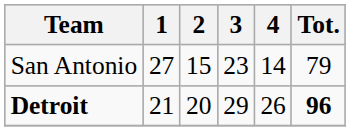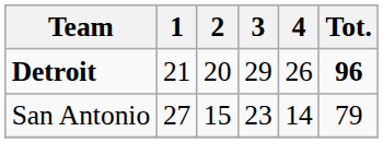rows swapped: San Antonio <-> Detroit
